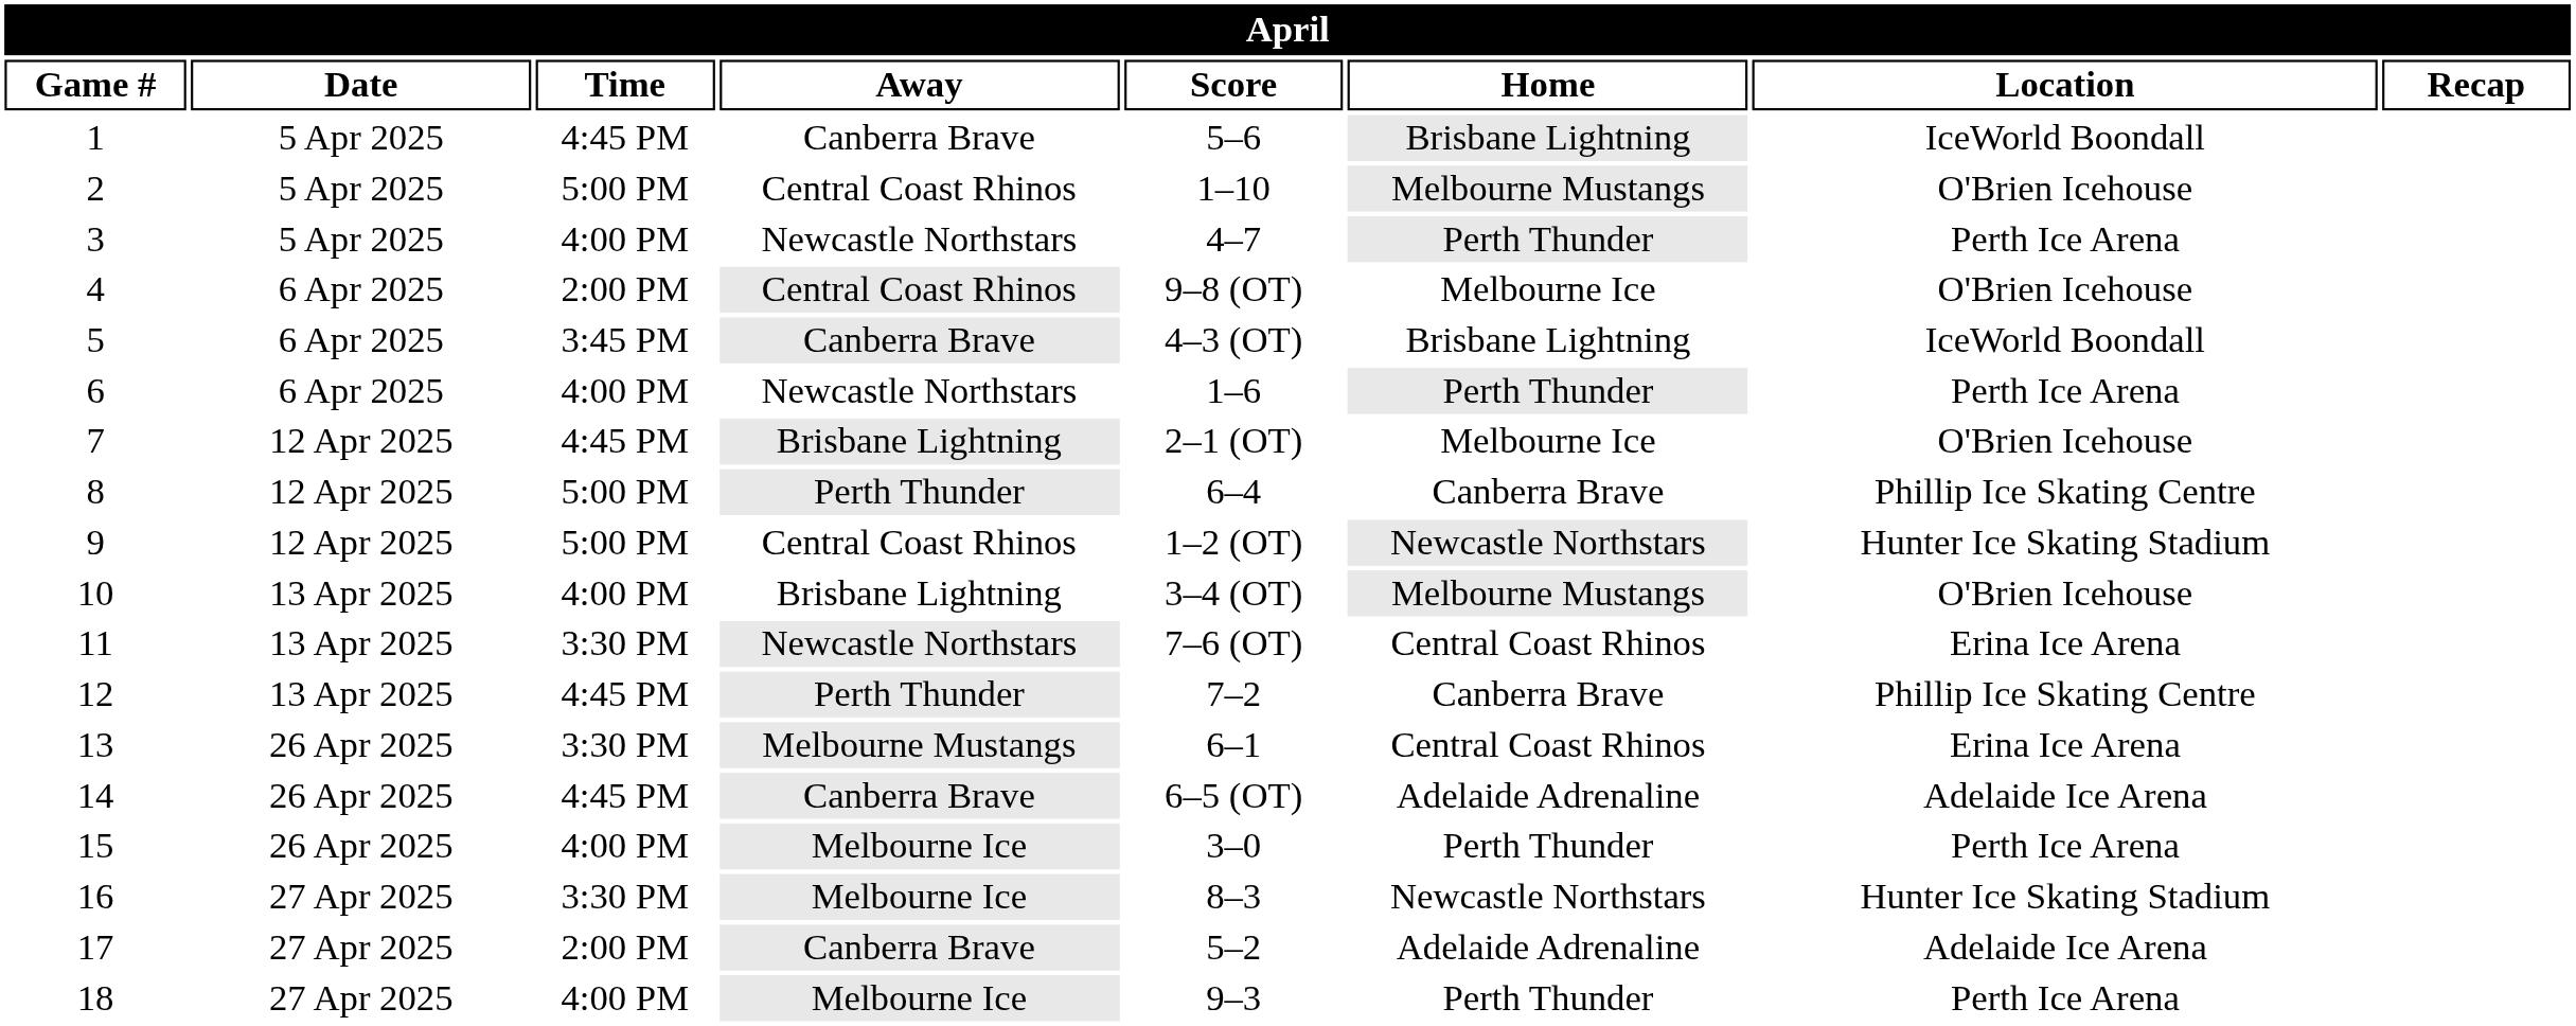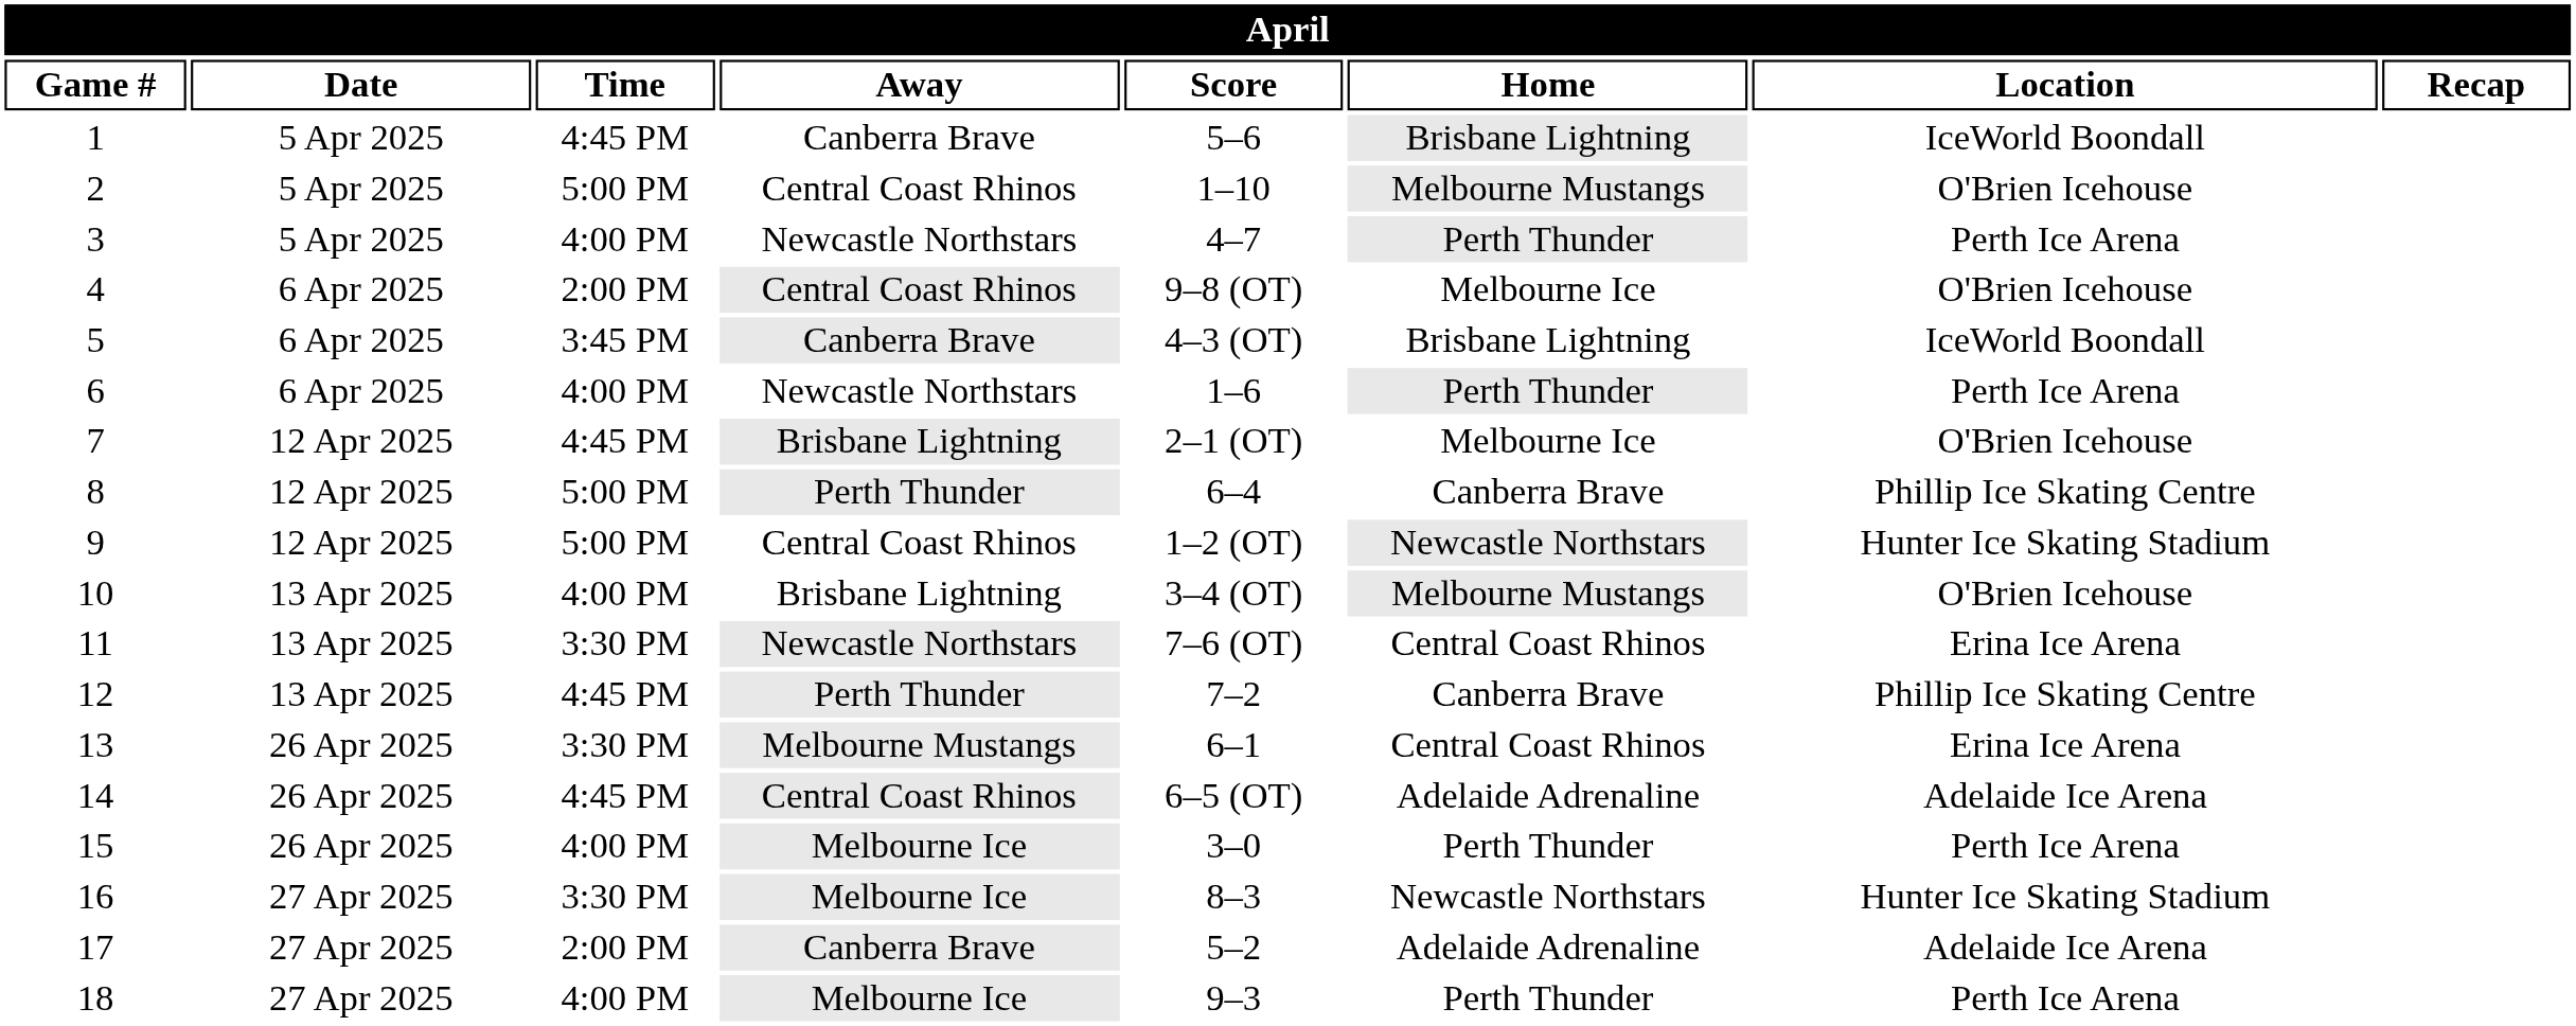14 | Away: Canberra Brave -> Central Coast Rhinos
